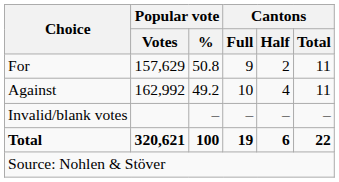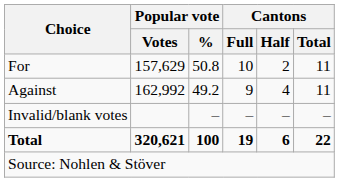For | Cantons / Full: 9 -> 10
Against | Cantons / Full: 10 -> 9
